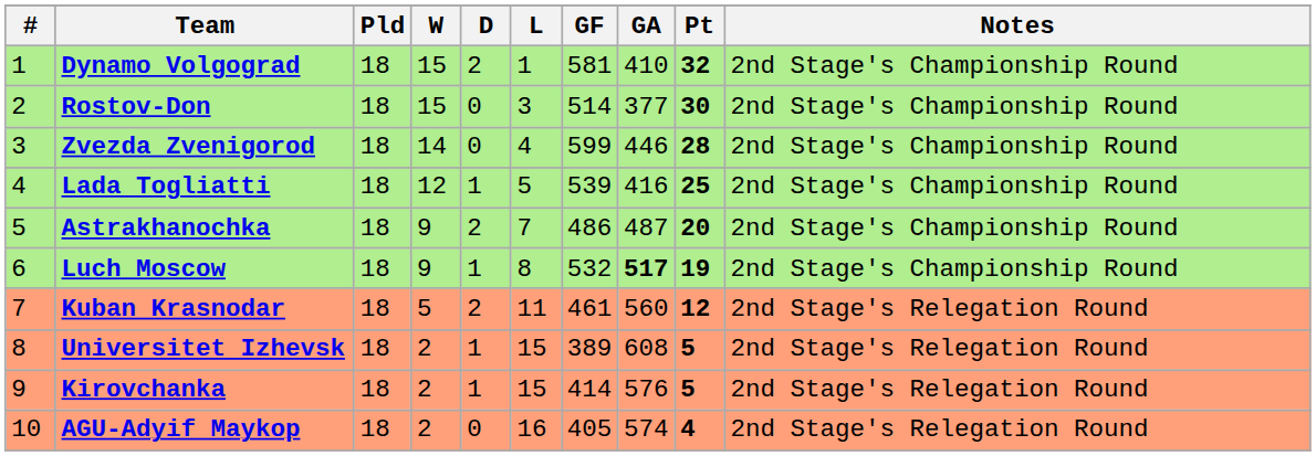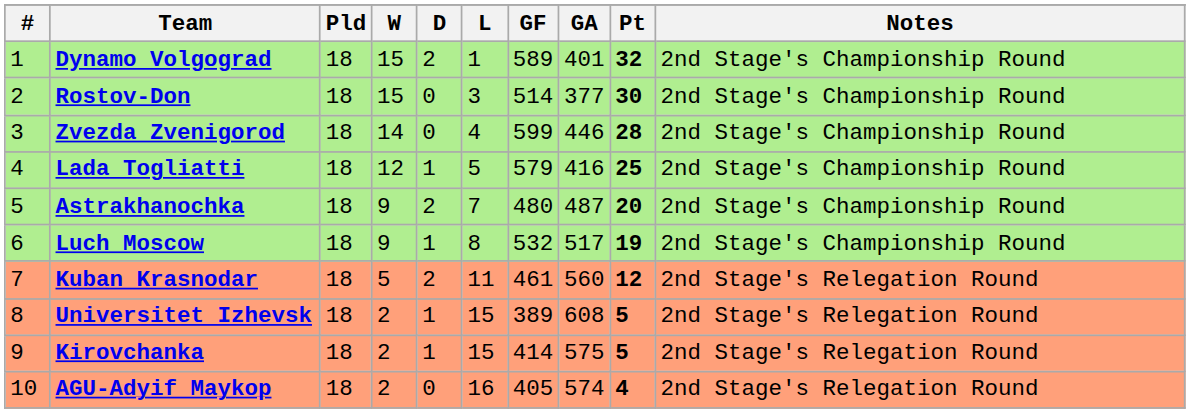Dynamo Volgograd | GF: 581 -> 589
Dynamo Volgograd | GA: 410 -> 401
Lada Togliatti | GF: 539 -> 579
Astrakhanochka | GF: 486 -> 480
Luch Moscow | GA: bold -> normal
Kirovchanka | GA: 576 -> 575
